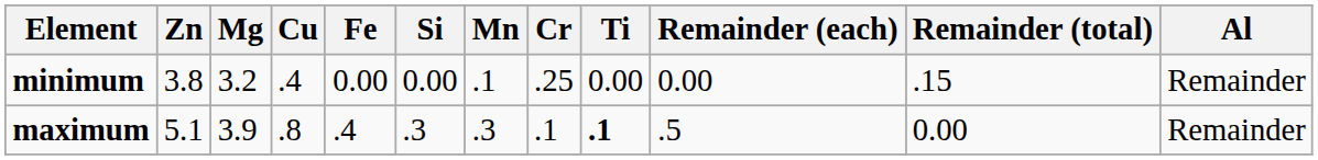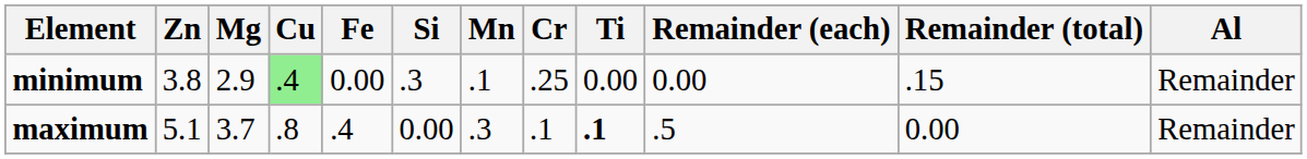minimum | Mg: 3.2 -> 2.9
minimum | Cu: no background -> lightgreen background
minimum | Si: 0.00 -> .3
maximum | Mg: 3.9 -> 3.7
maximum | Si: .3 -> 0.00
